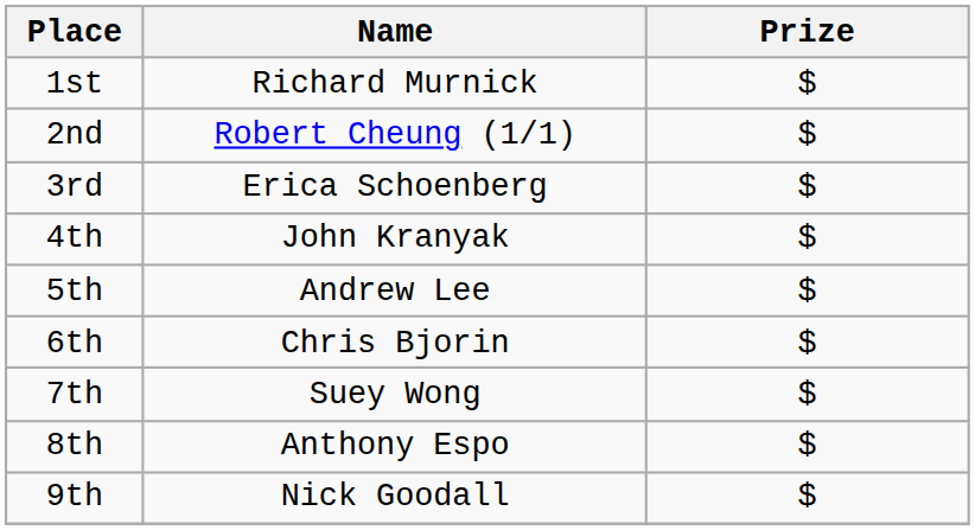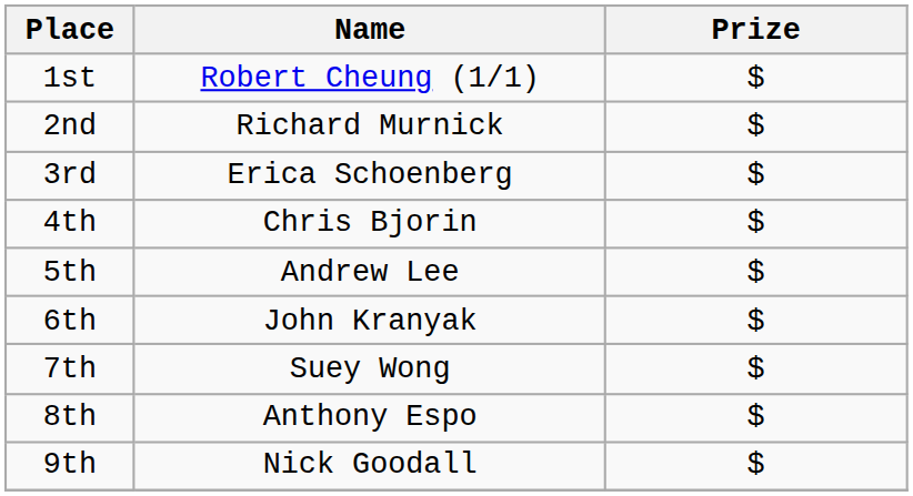1st | Name: Richard Murnick -> Robert Cheung (1/1)
2nd | Name: Robert Cheung (1/1) -> Richard Murnick
4th | Name: John Kranyak -> Chris Bjorin
6th | Name: Chris Bjorin -> John Kranyak
